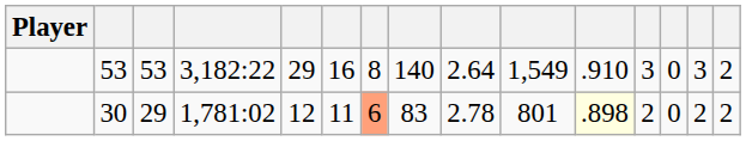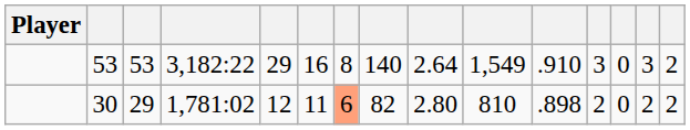30 | column 8: 83 -> 82
30 | column 9: 2.78 -> 2.80
30 | column 10: 801 -> 810
30 | column 11: lightyellow background -> no background
